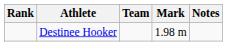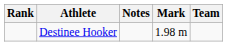columns swapped: Team <-> Notes
